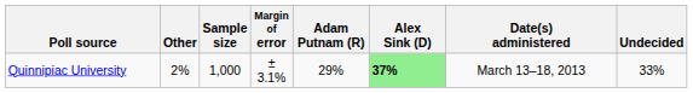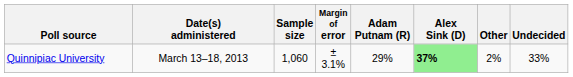columns swapped: Date(s) administered <-> Other
Quinnipiac University | Sample size: 1,000 -> 1,060
